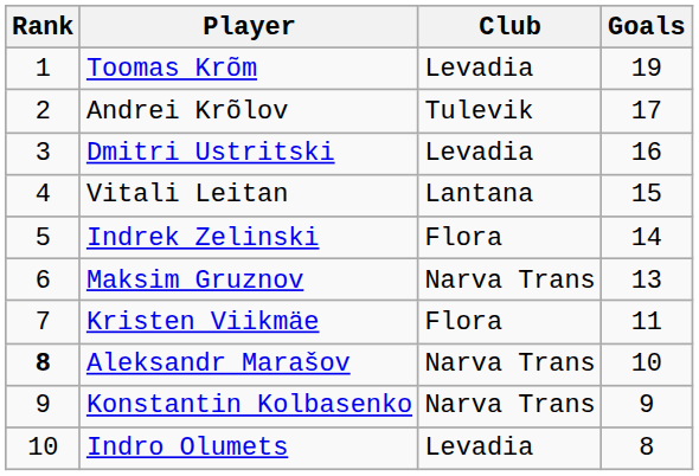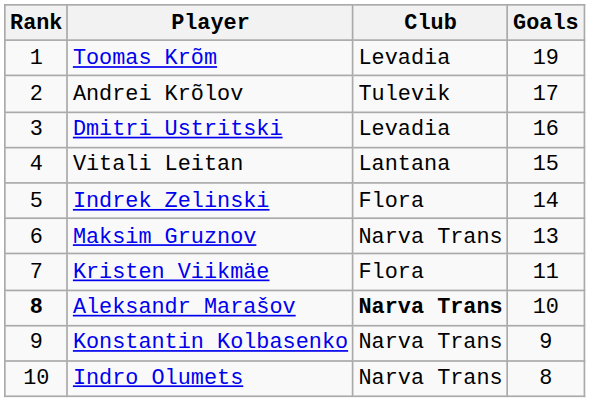Aleksandr Marašov | Club: normal -> bold
Indro Olumets | Club: Levadia -> Narva Trans
